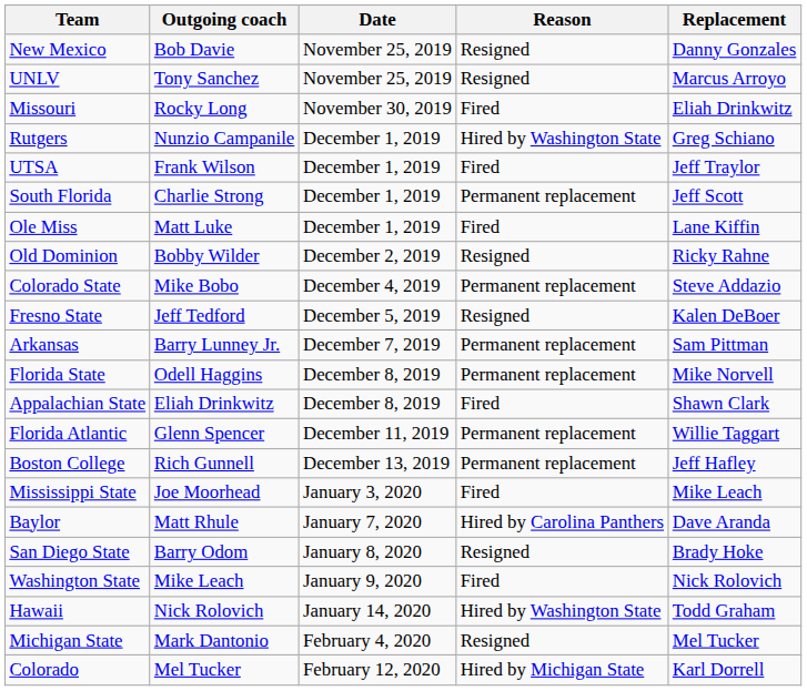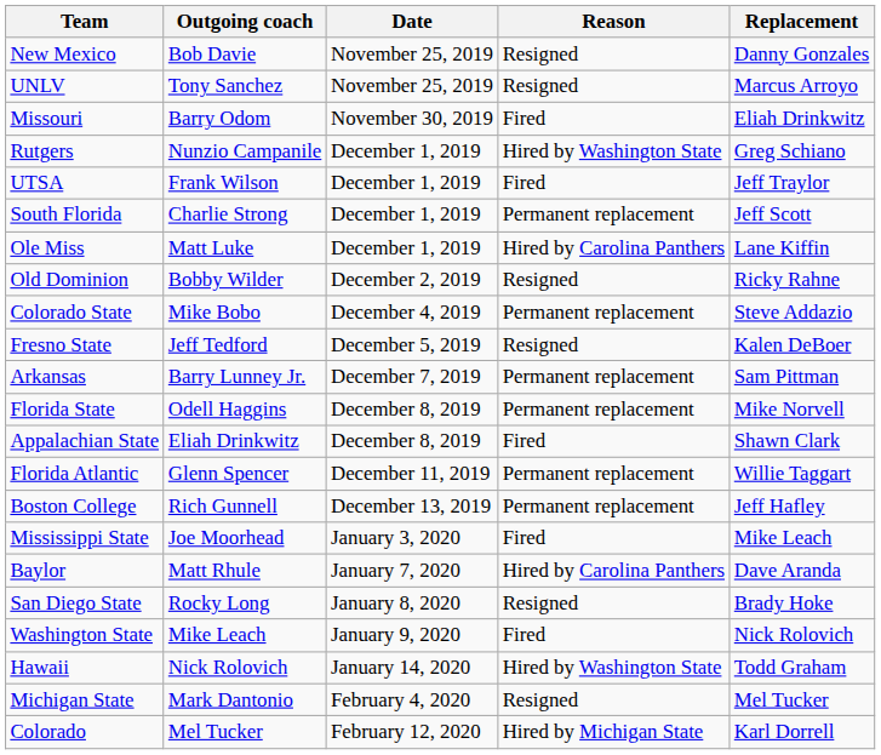Missouri | Outgoing coach: Rocky Long -> Barry Odom
Ole Miss | Reason: Fired -> Hired by Carolina Panthers
San Diego State | Outgoing coach: Barry Odom -> Rocky Long
